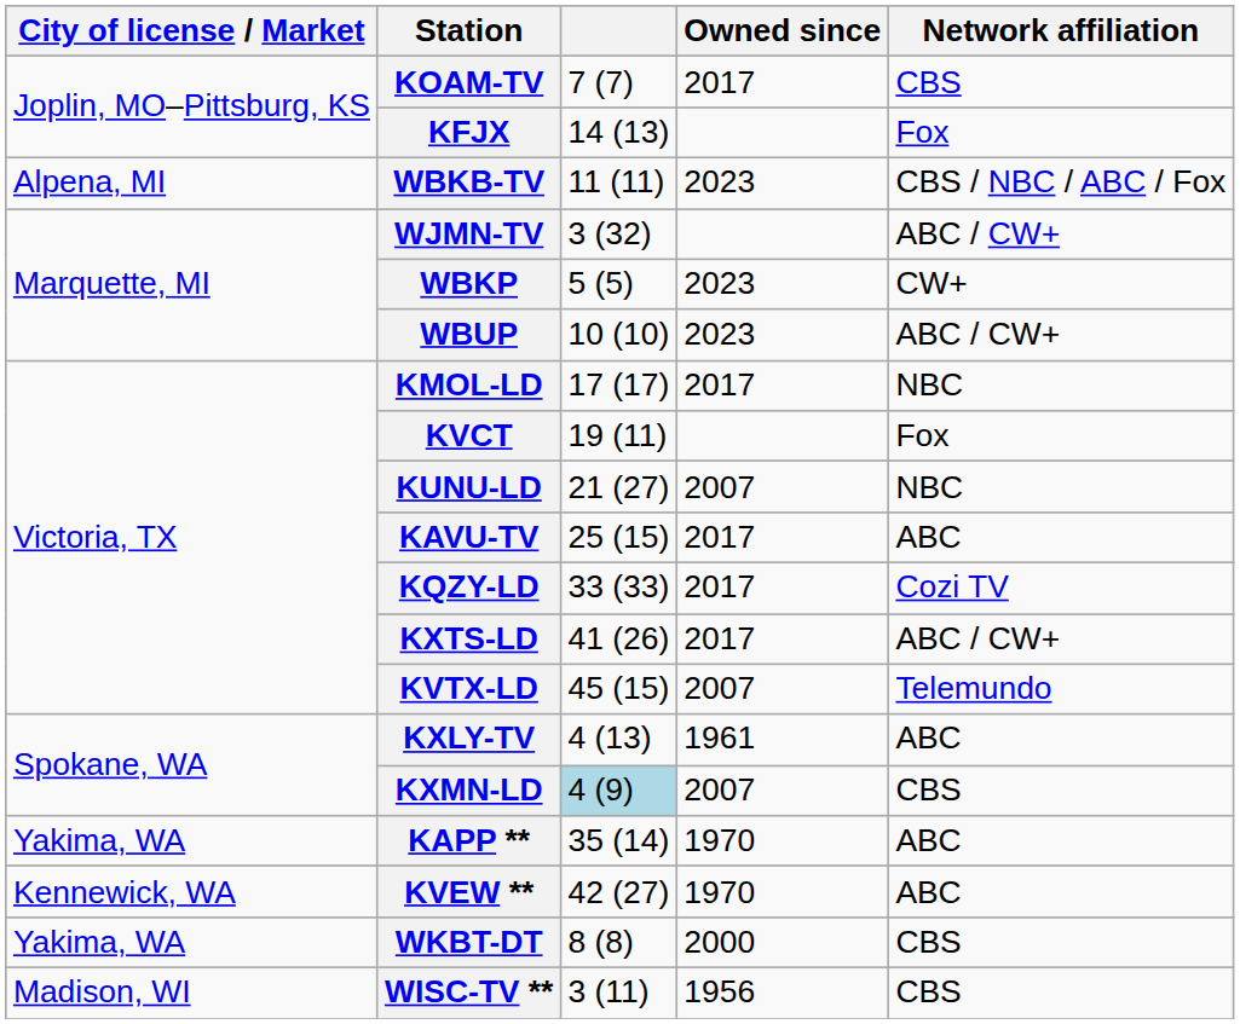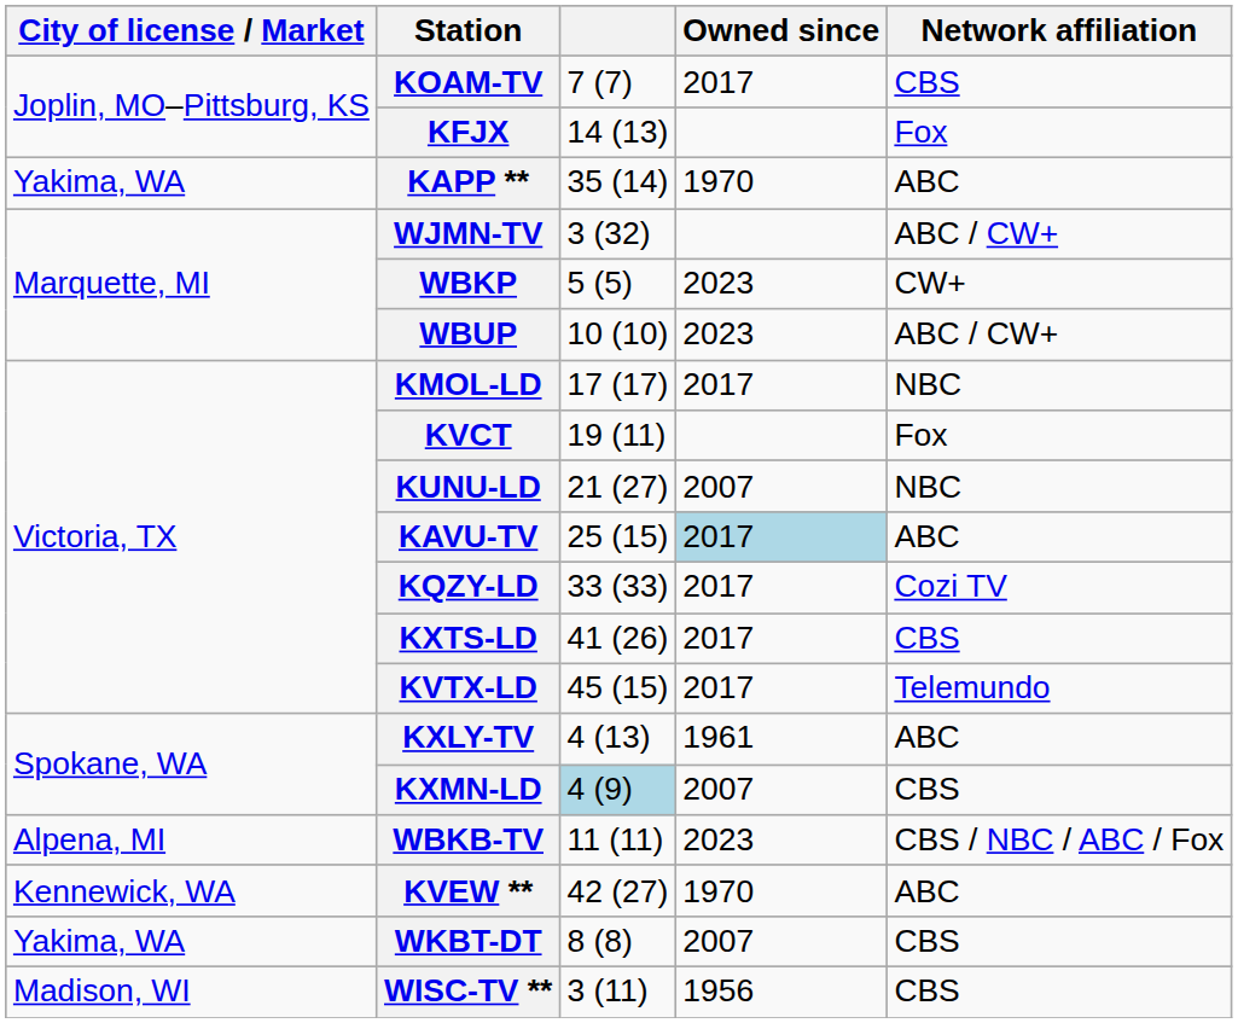rows swapped: WBKB-TV <-> KAPP **
KAVU-TV | Owned since: no background -> lightblue background
KXTS-LD | Network affiliation: ABC / CW+ -> CBS
KVTX-LD | Owned since: 2007 -> 2017
WKBT-DT | Owned since: 2000 -> 2007
